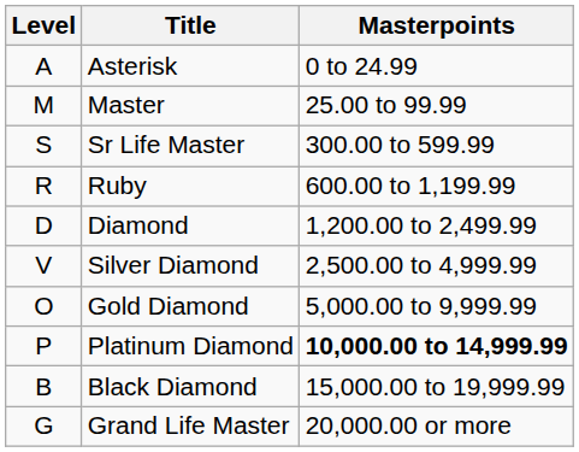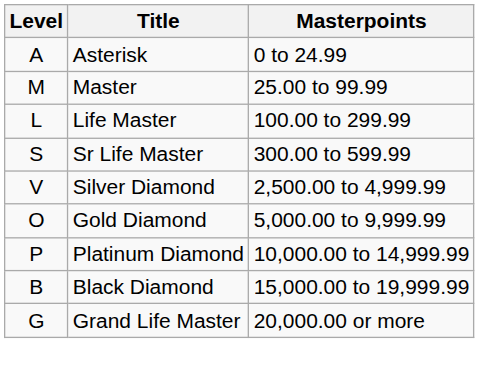+ row: L | Life Master | 100.00 to 299.99
- row: R | Ruby | 600.00 to 1,199.99
- row: D | Diamond | 1,200.00 to 2,499.99
Platinum Diamond | Masterpoints: bold -> normal
